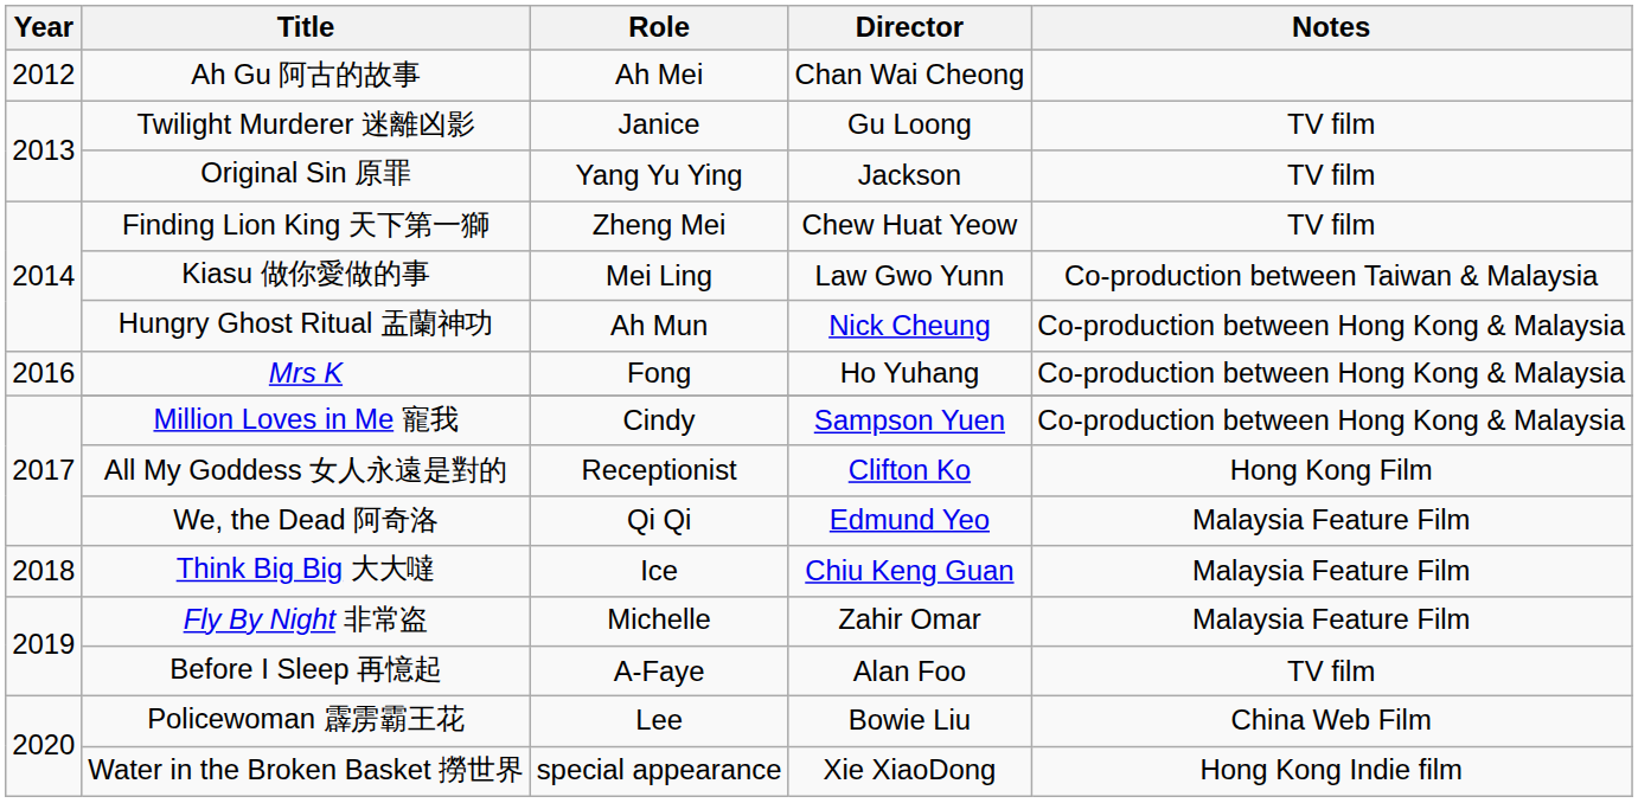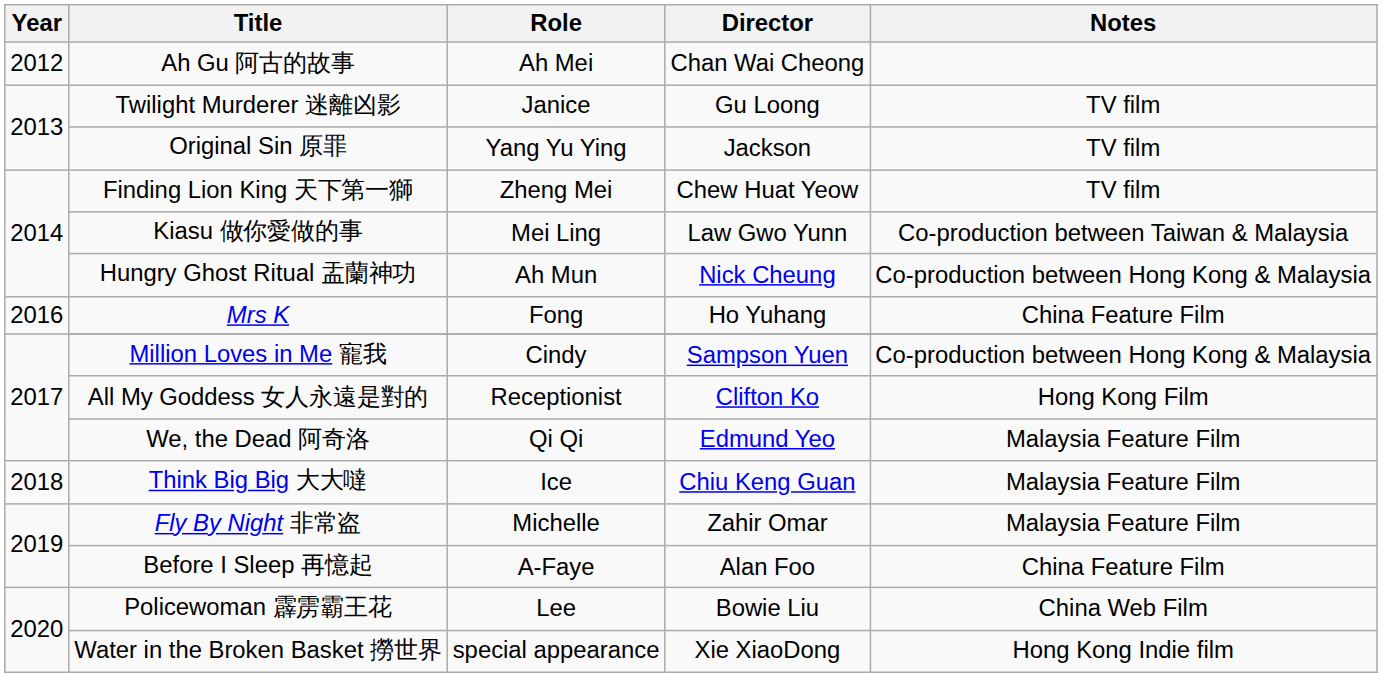Mrs K | Notes: Co-production between Hong Kong & Malaysia -> China Feature Film
Before I Sleep 再憶起 | Notes: TV film -> China Feature Film
